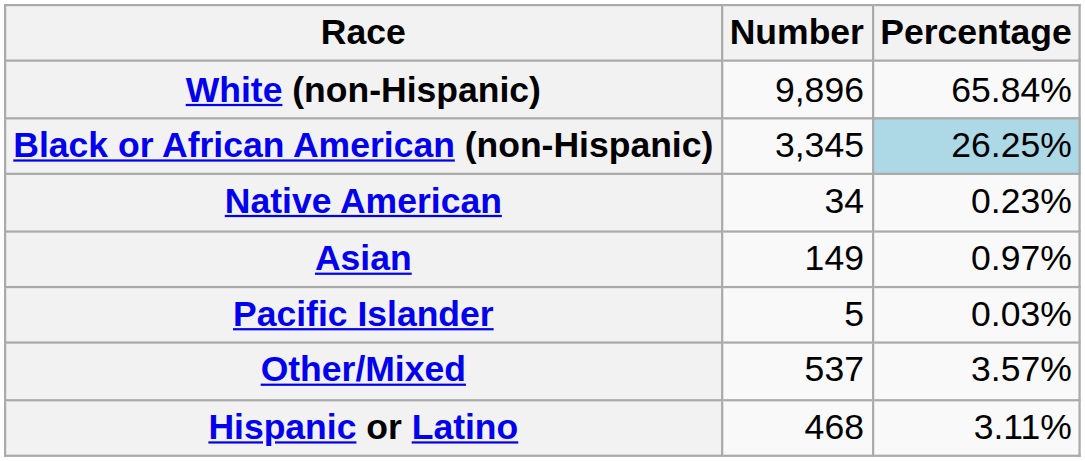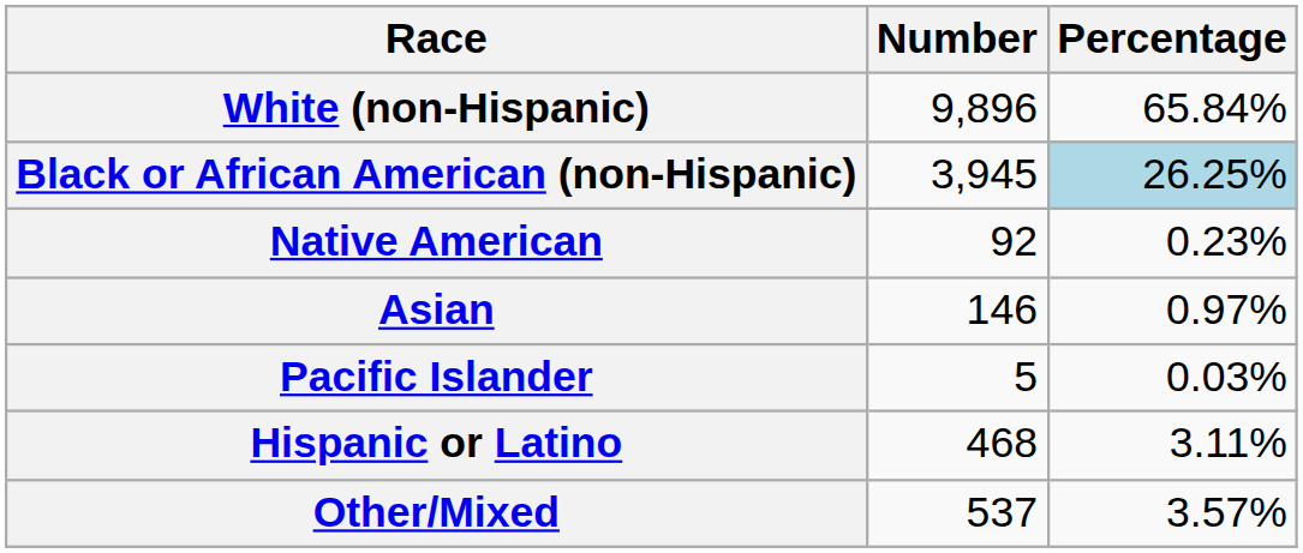Black or African American (non-Hispanic) | Number: 3,345 -> 3,945
Native American | Number: 34 -> 92
Asian | Number: 149 -> 146
rows swapped: Other/Mixed <-> Hispanic or Latino
